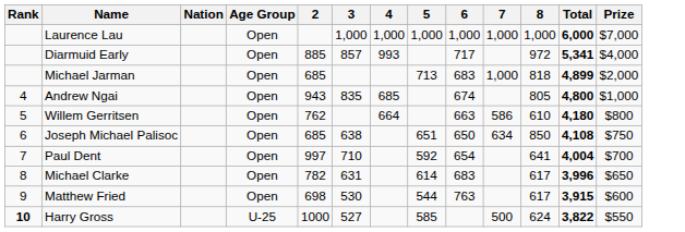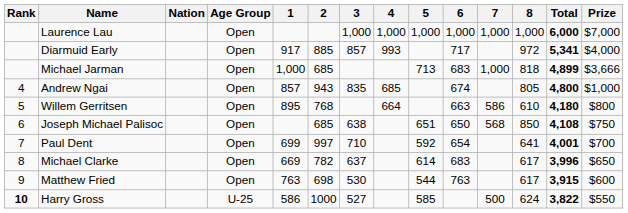+ column: 1 | 917 | 1,000 | 857 | 895 | 699 | 669 | 763 | 586
Michael Jarman | Prize: $2,000 -> $3,666
Willem Gerritsen | 2: 762 -> 768
Joseph Michael Palisoc | 7: 634 -> 568
Paul Dent | Total: 4,004 -> 4,001
Michael Clarke | 3: 631 -> 637
